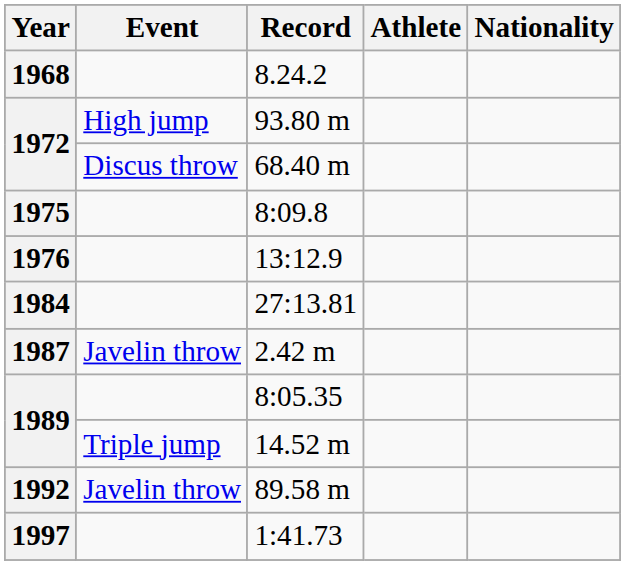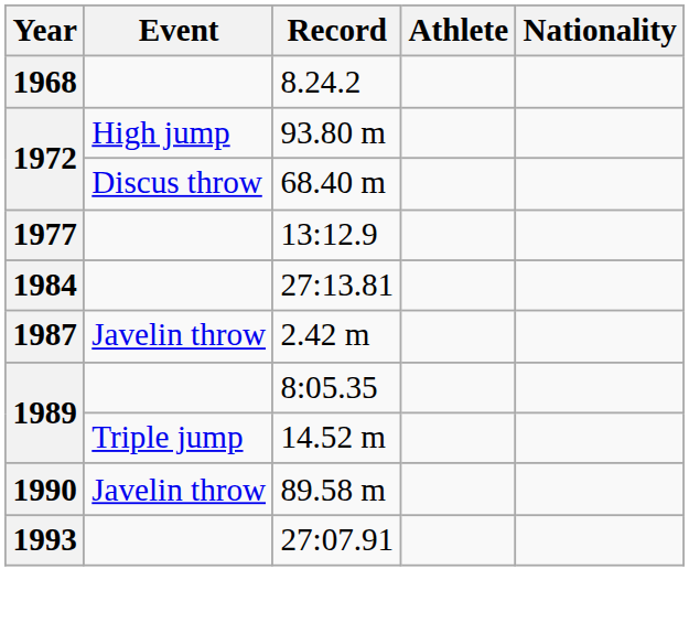- row: 1975 | 8:09.8
13:12.9 | Year: 1976 -> 1977
89.58 m | Year: 1992 -> 1990
+ row: 1993 | 27:07.91
- row: 1997 | 1:41.73
